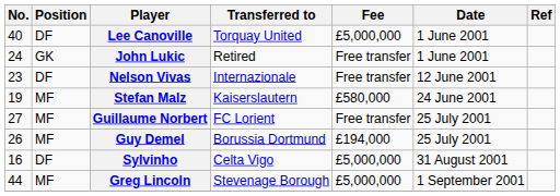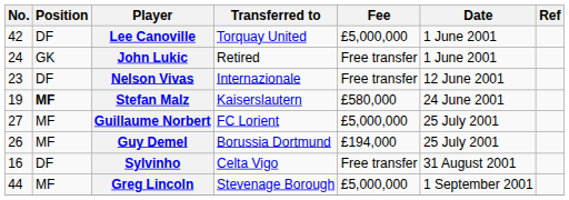Lee Canoville | No.: 40 -> 42
Stefan Malz | Position: normal -> bold
Guillaume Norbert | Fee: Free transfer -> £5,000,000
Sylvinho | Fee: £5,000,000 -> Free transfer
